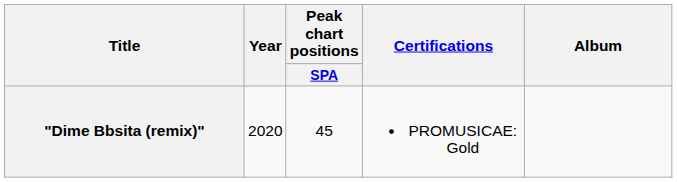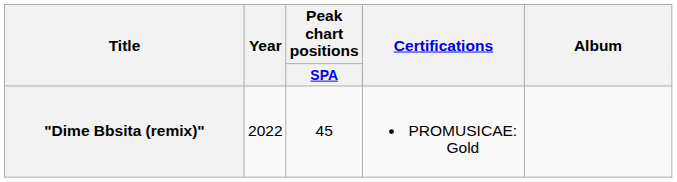"Dime Bbsita (remix)" | Year: 2020 -> 2022
